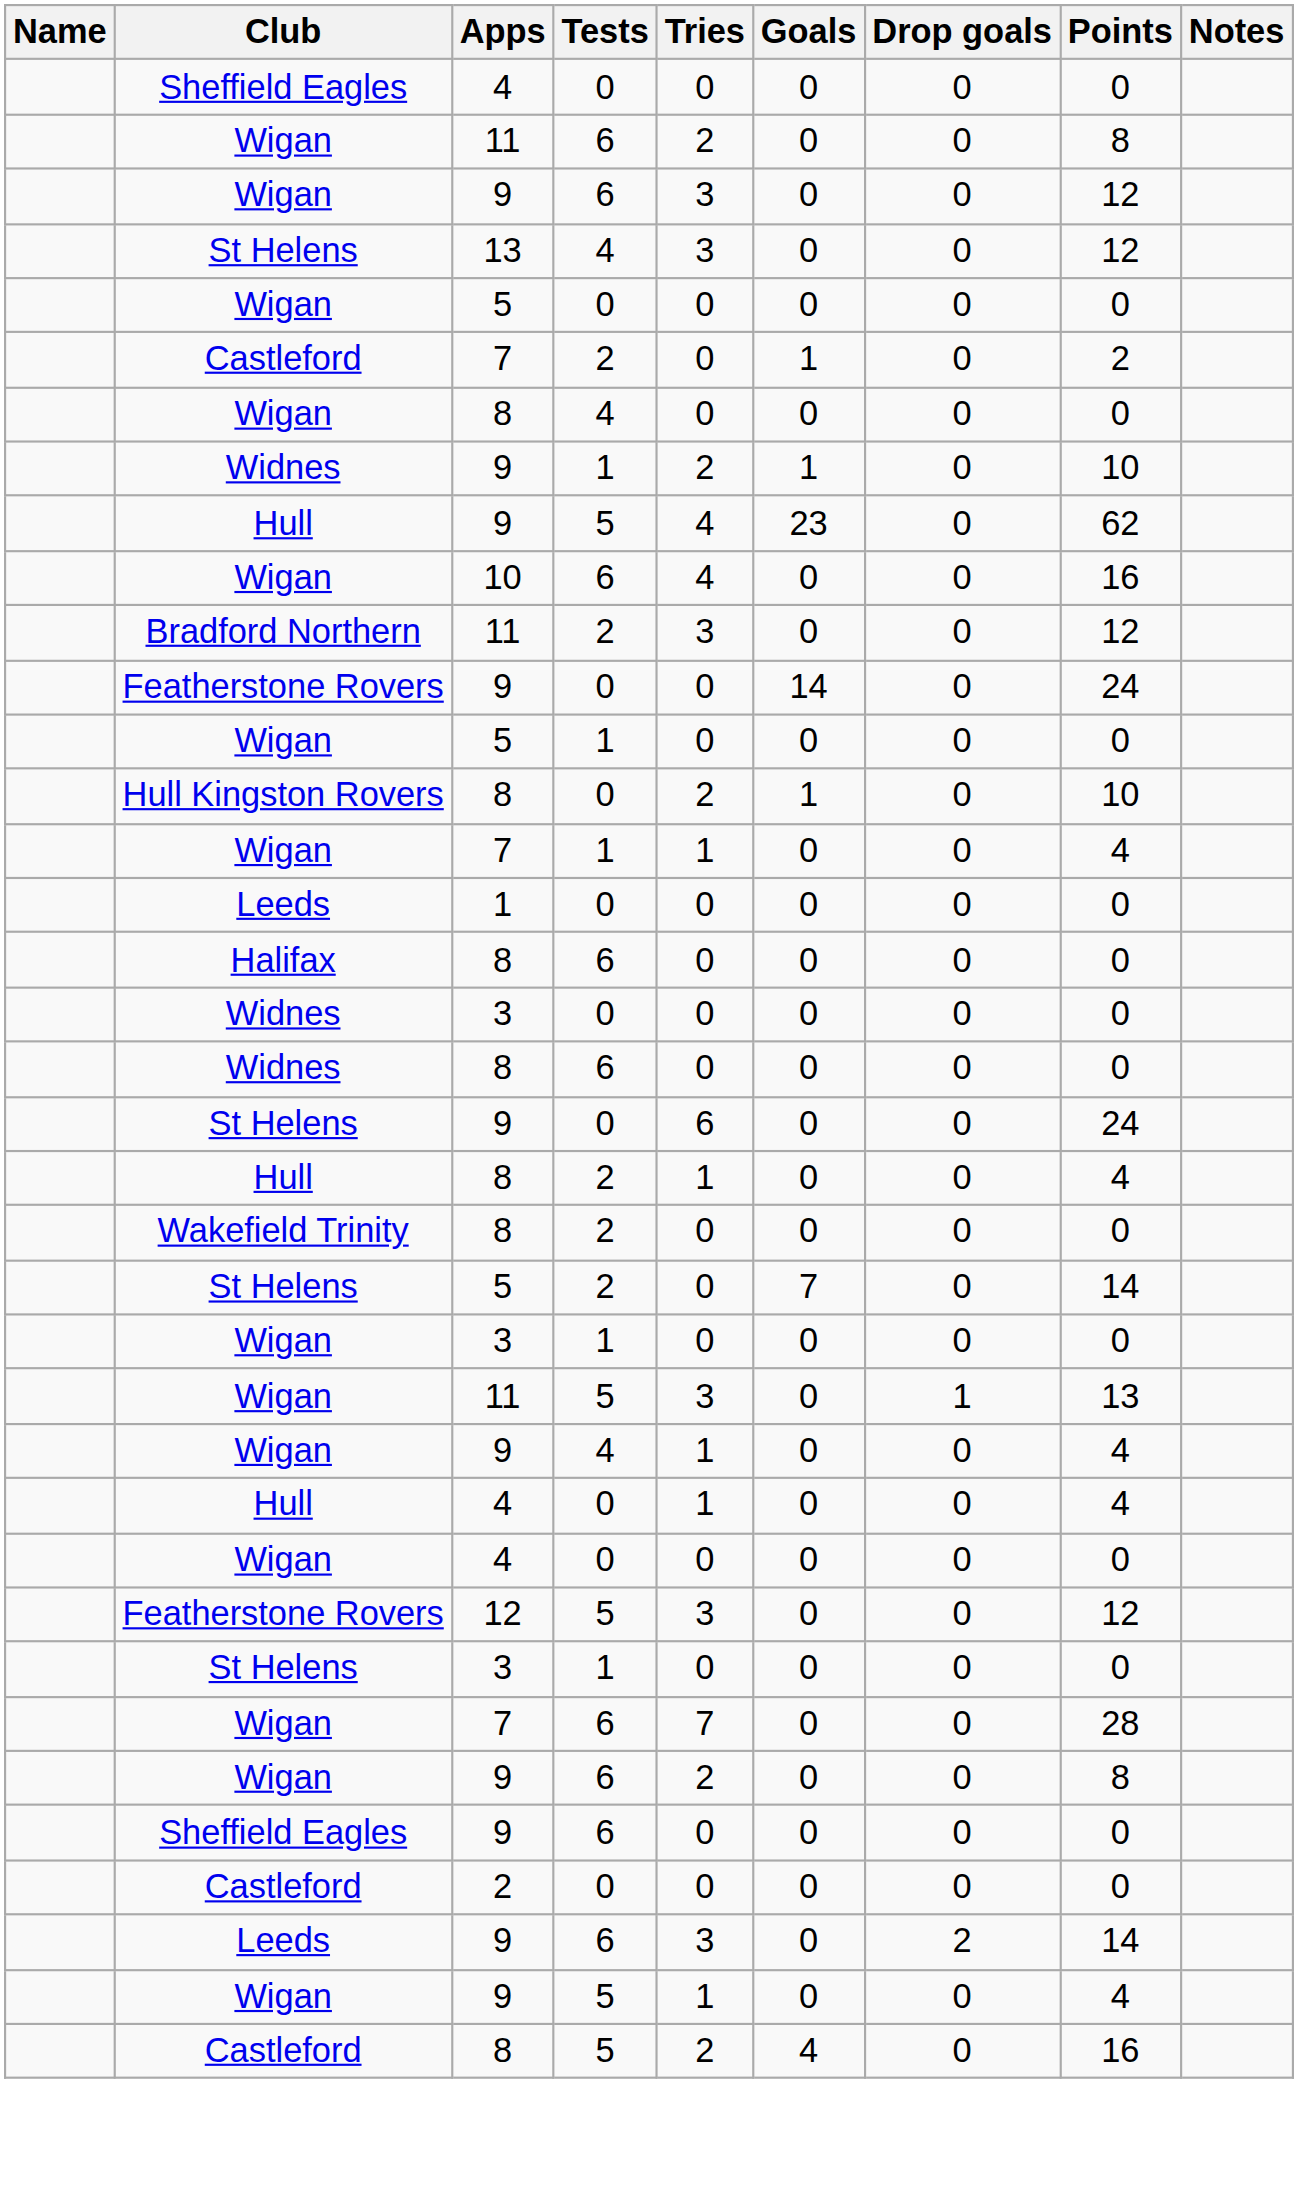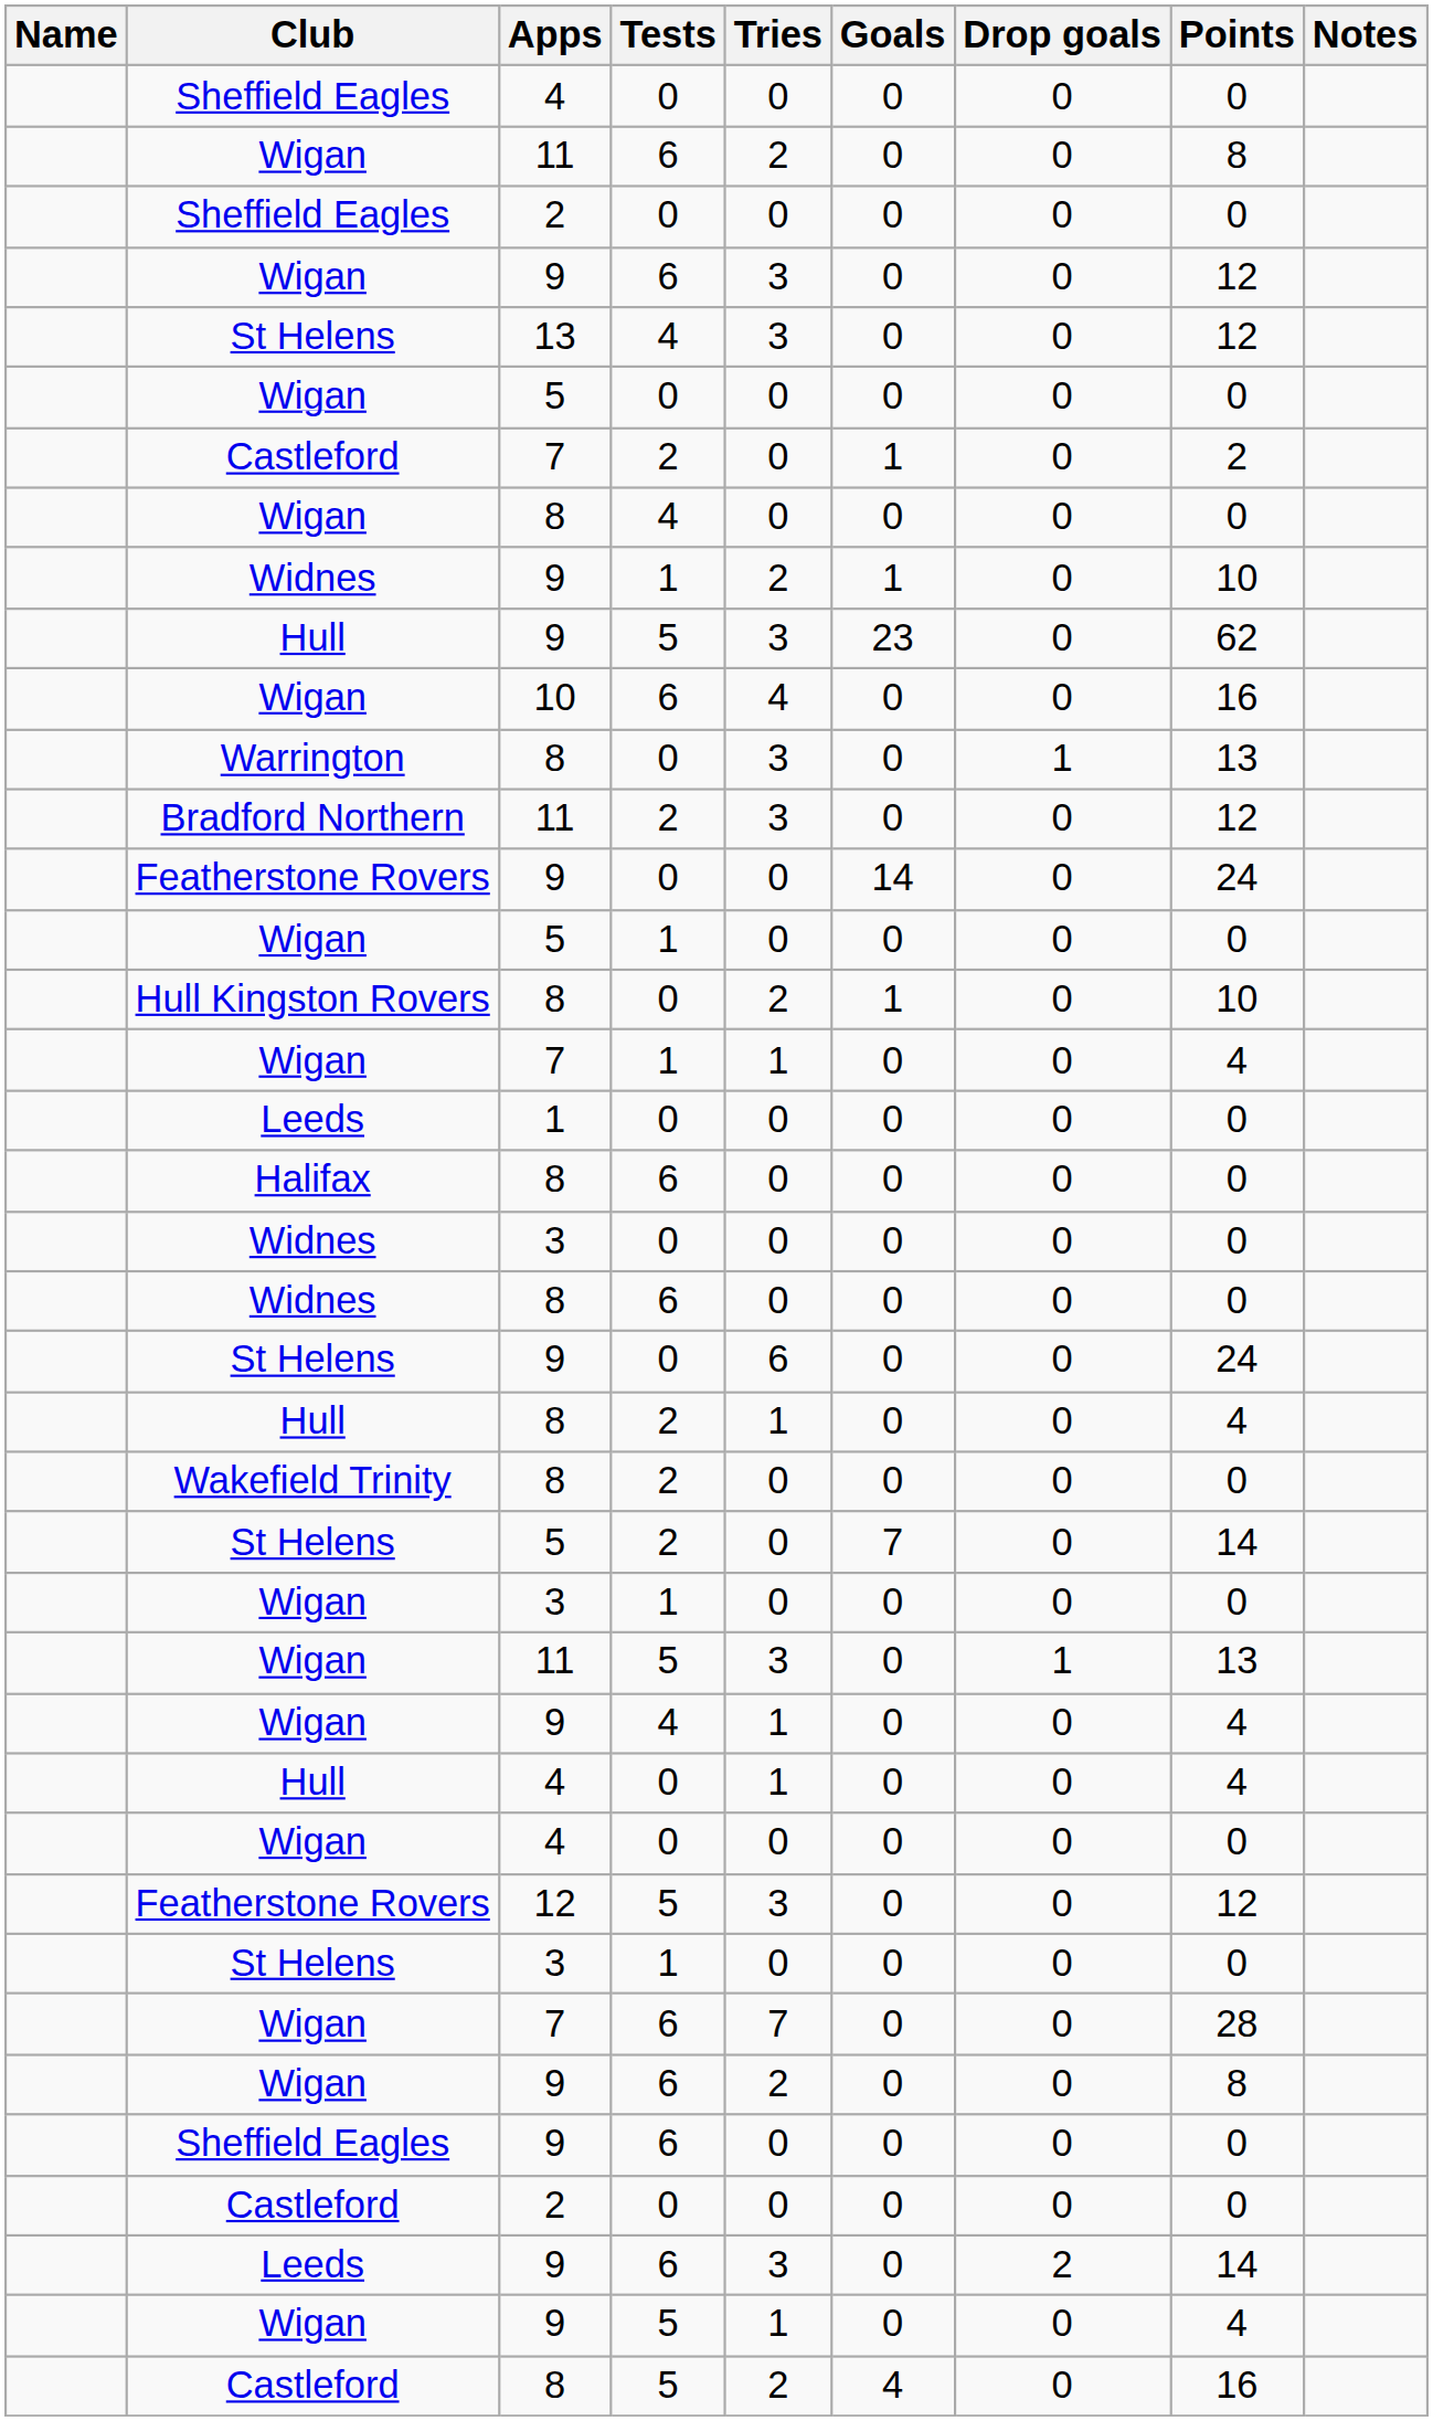+ row: Sheffield Eagles | 2 | 0 | 0 | 0 | 0 | 0
Hull / 9 | Tries: 4 -> 3
+ row: Warrington | 8 | 0 | 3 | 0 | 1 | 13
